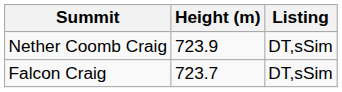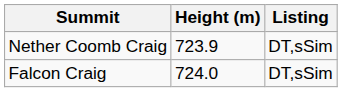Falcon Craig | Height (m): 723.7 -> 724.0
